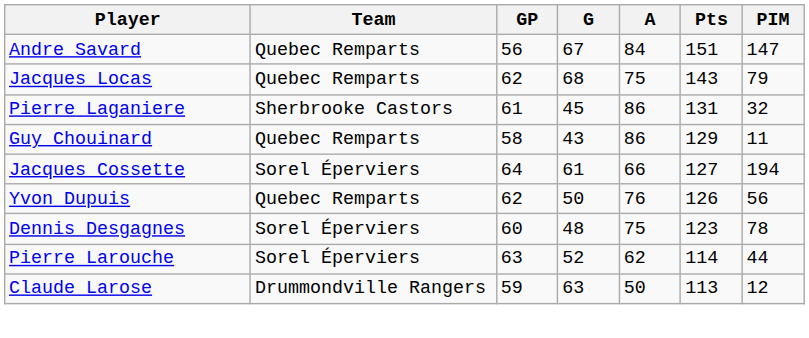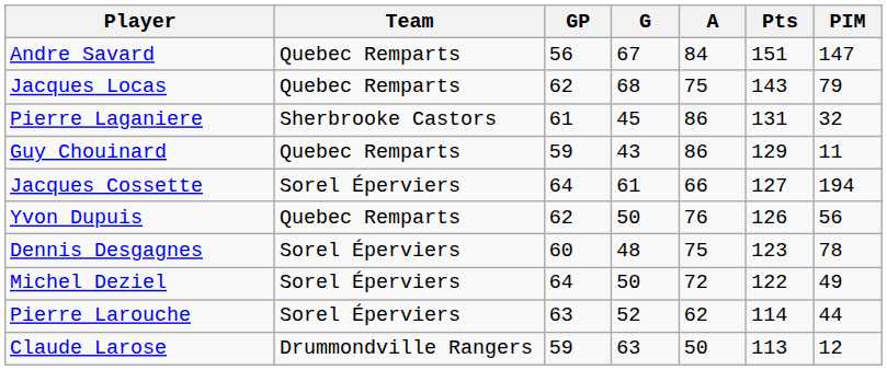Guy Chouinard | GP: 58 -> 59
+ row: Michel Deziel | Sorel Éperviers | 64 | 50 | 72 | 122 | 49
